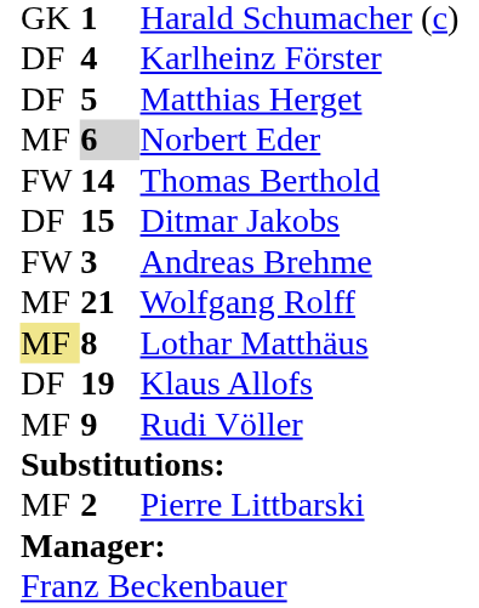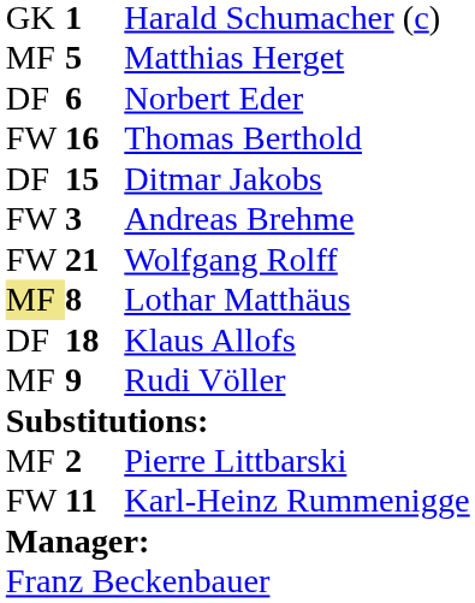- row: DF | 4 | Karlheinz Förster
Matthias Herget | column 1: DF -> MF
Norbert Eder | column 1: MF -> DF
Norbert Eder | column 2: lightgrey background -> no background
Thomas Berthold | column 2: 14 -> 16
Wolfgang Rolff | column 1: MF -> FW
Klaus Allofs | column 2: 19 -> 18
+ row: FW | 11 | Karl-Heinz Rummenigge
